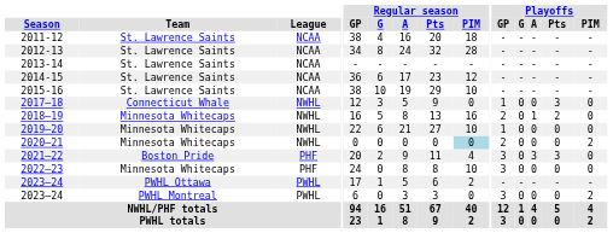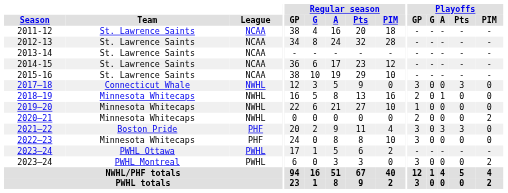2017–18 | Playoffs / GP: 1 -> 3
2018–19 | Playoffs / Pts: 2 -> 0
2020–21 | Regular season / PIM: lightblue background -> no background
